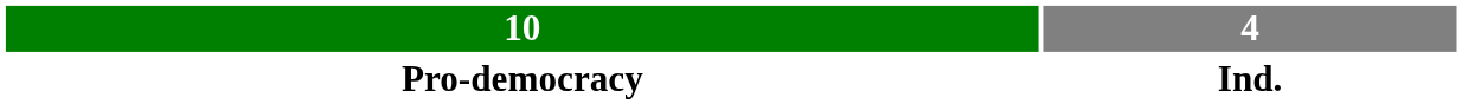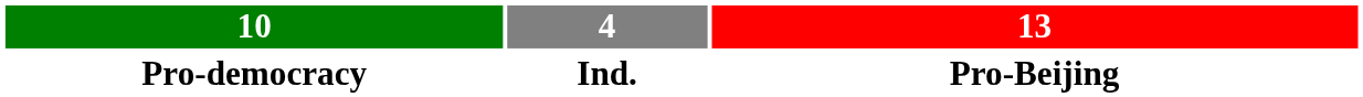+ column: 13 | Pro-Beijing
